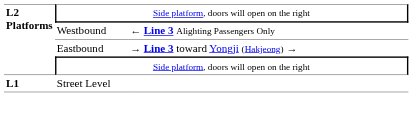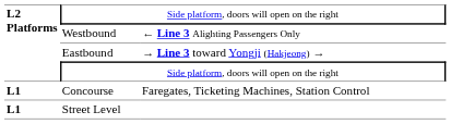+ row: L1 | Concourse | Faregates, Ticketing Machines, Station Control
